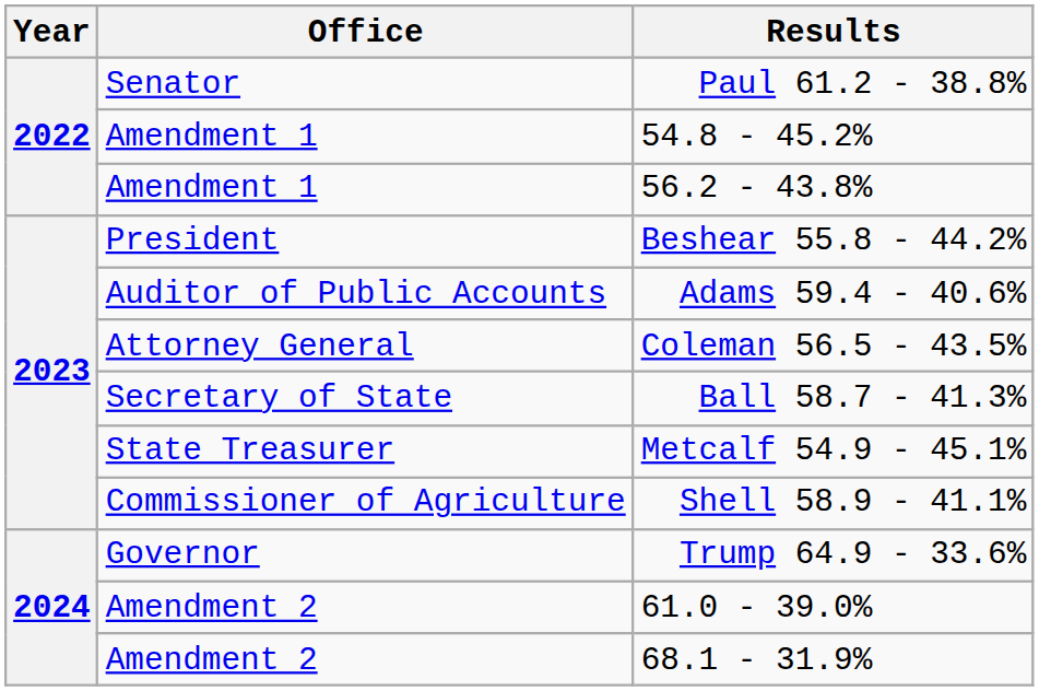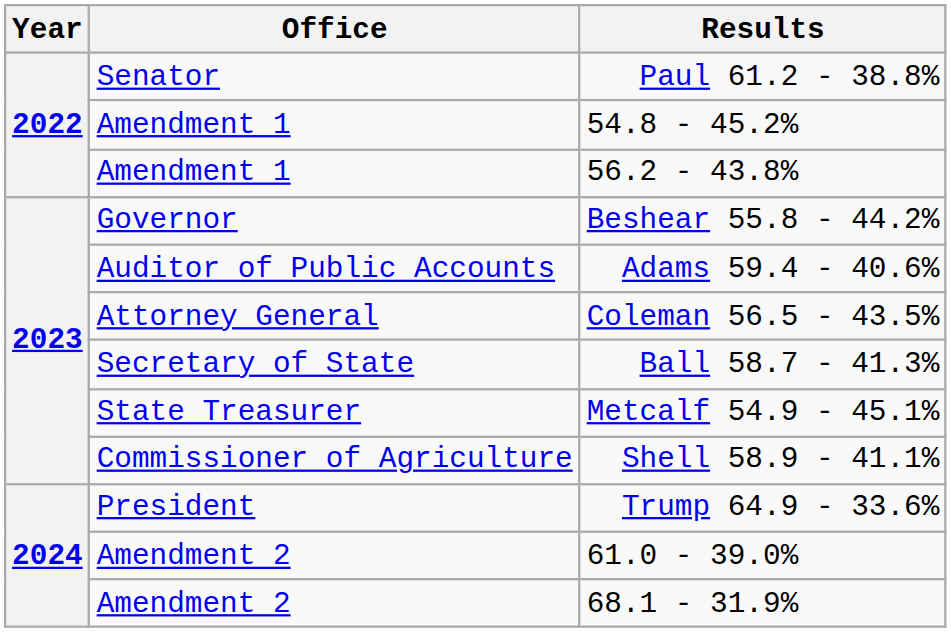Beshear 55.8 - 44.2% | Office: President -> Governor
Trump 64.9 - 33.6% | Office: Governor -> President
